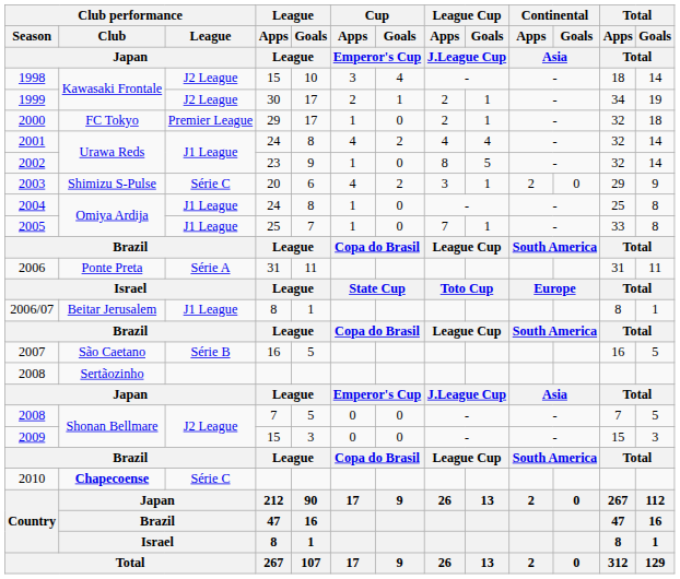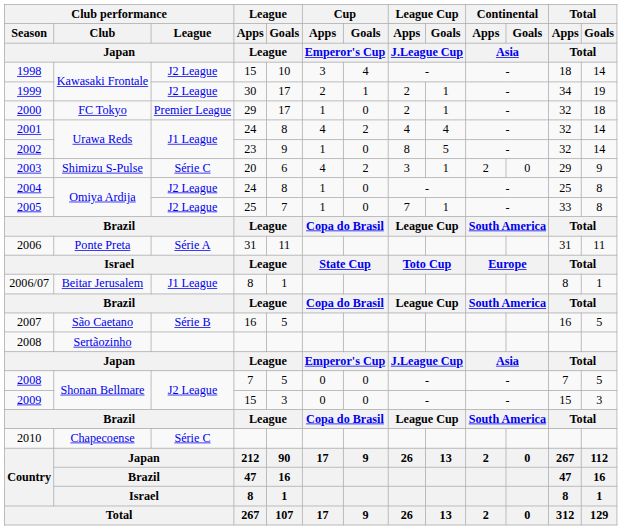2004 | Club performance / League / Japan: J1 League -> J2 League
2005 | Club performance / League / Japan: J1 League -> J2 League
2010 | Club performance / Club / Japan: bold -> normal
